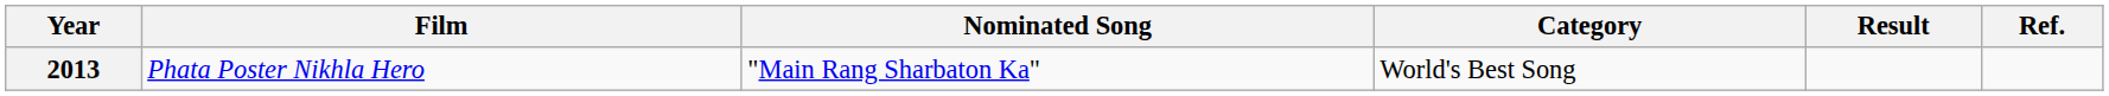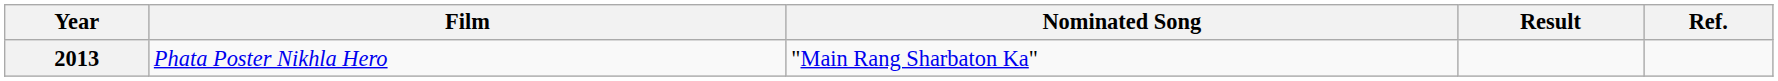- column: Category | World's Best Song
